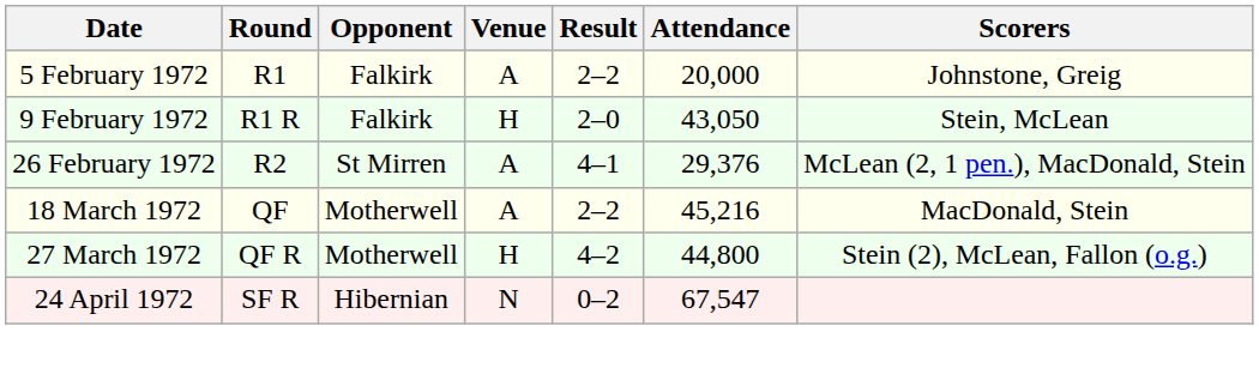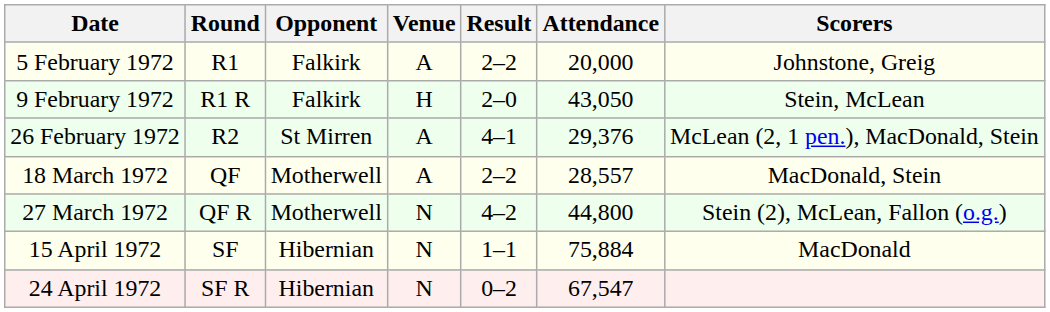18 March 1972 | Attendance: 45,216 -> 28,557
27 March 1972 | Venue: H -> N
+ row: 15 April 1972 | SF | Hibernian | N | 1–1 | 75,884 | MacDonald
